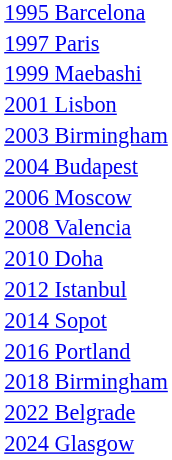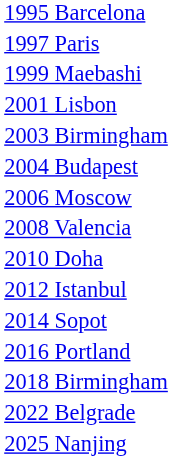- row: 2024 Glasgow
+ row: 2025 Nanjing
